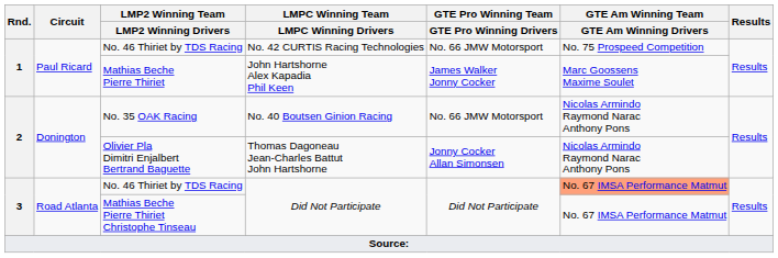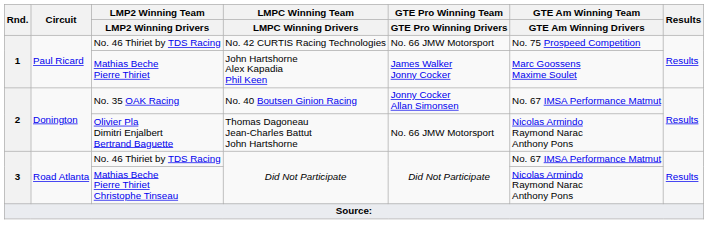No. 35 OAK Racing | GTE Pro Winning Team / GTE Pro Winning Drivers: No. 66 JMW Motorsport -> Jonny Cocker Allan Simonsen
No. 35 OAK Racing | GTE Am Winning Team / GTE Am Winning Drivers: Nicolas Armindo Raymond Narac Anthony Pons -> No. 67 IMSA Performance Matmut
Olivier Pla Dimitri Enjalbert Bertrand Baguette | GTE Pro Winning Team / GTE Pro Winning Drivers: Jonny Cocker Allan Simonsen -> No. 66 JMW Motorsport
No. 46 Thiriet by TDS Racing / Did Not Participate | GTE Am Winning Team / GTE Am Winning Drivers: lightsalmon background -> no background
Mathias Beche Pierre Thiriet Christophe Tinseau | GTE Am Winning Team / GTE Am Winning Drivers: No. 67 IMSA Performance Matmut -> Nicolas Armindo Raymond Narac Anthony Pons
